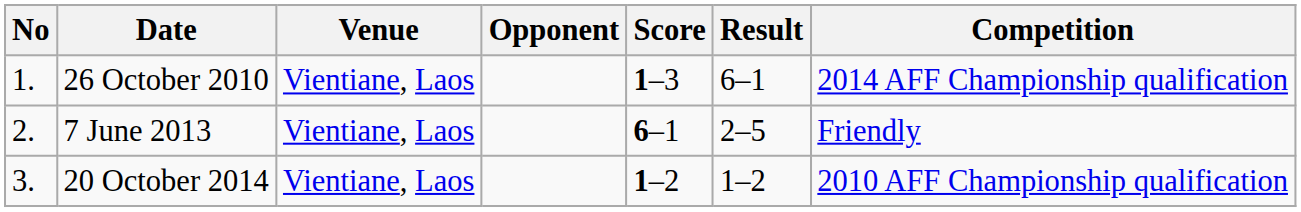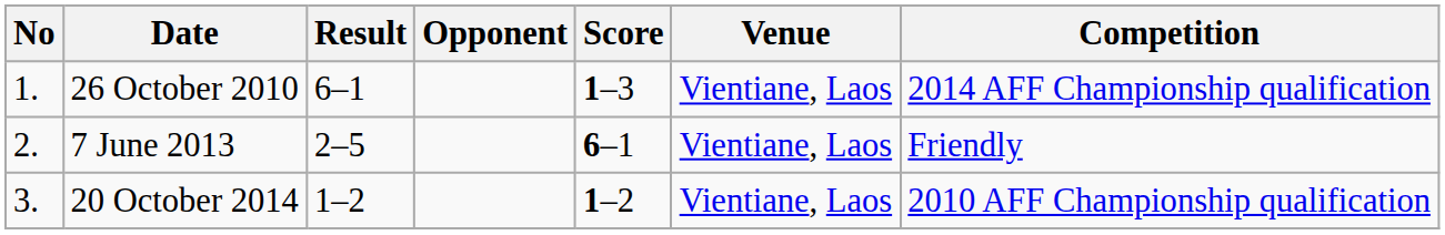columns swapped: Venue <-> Result
